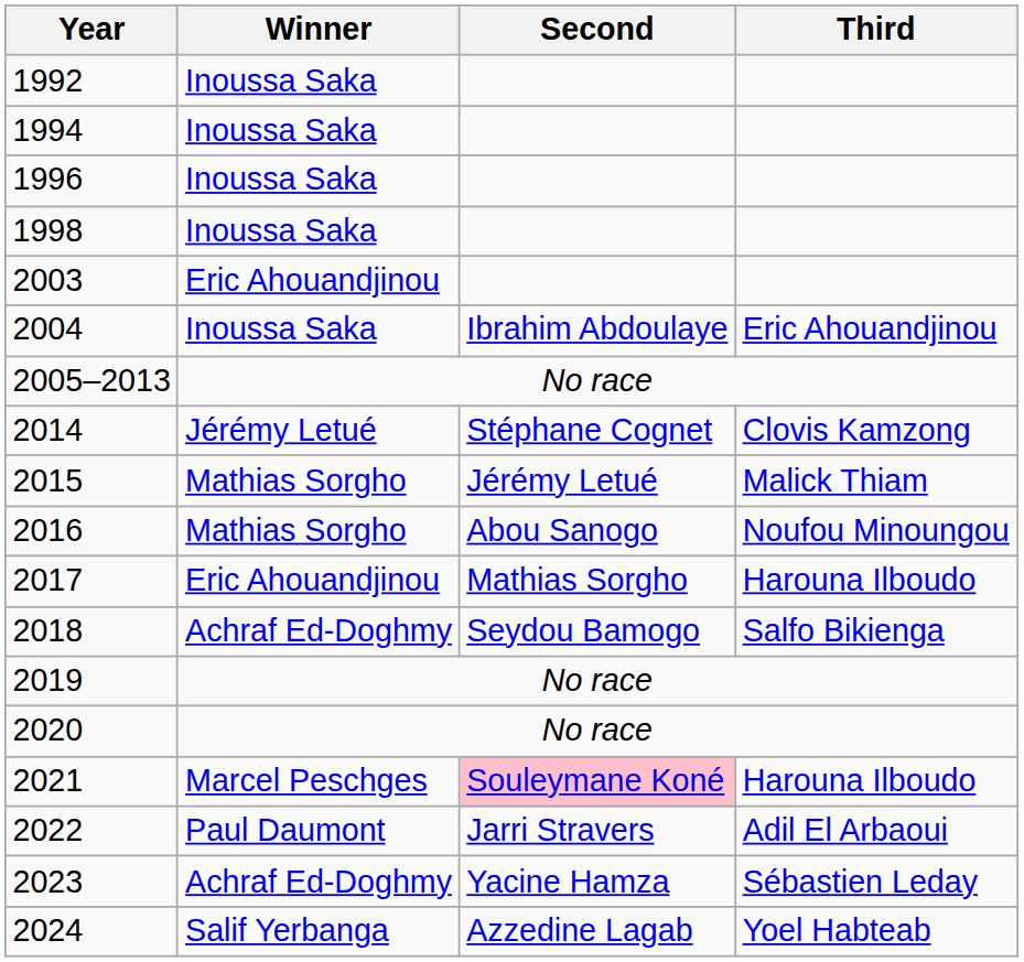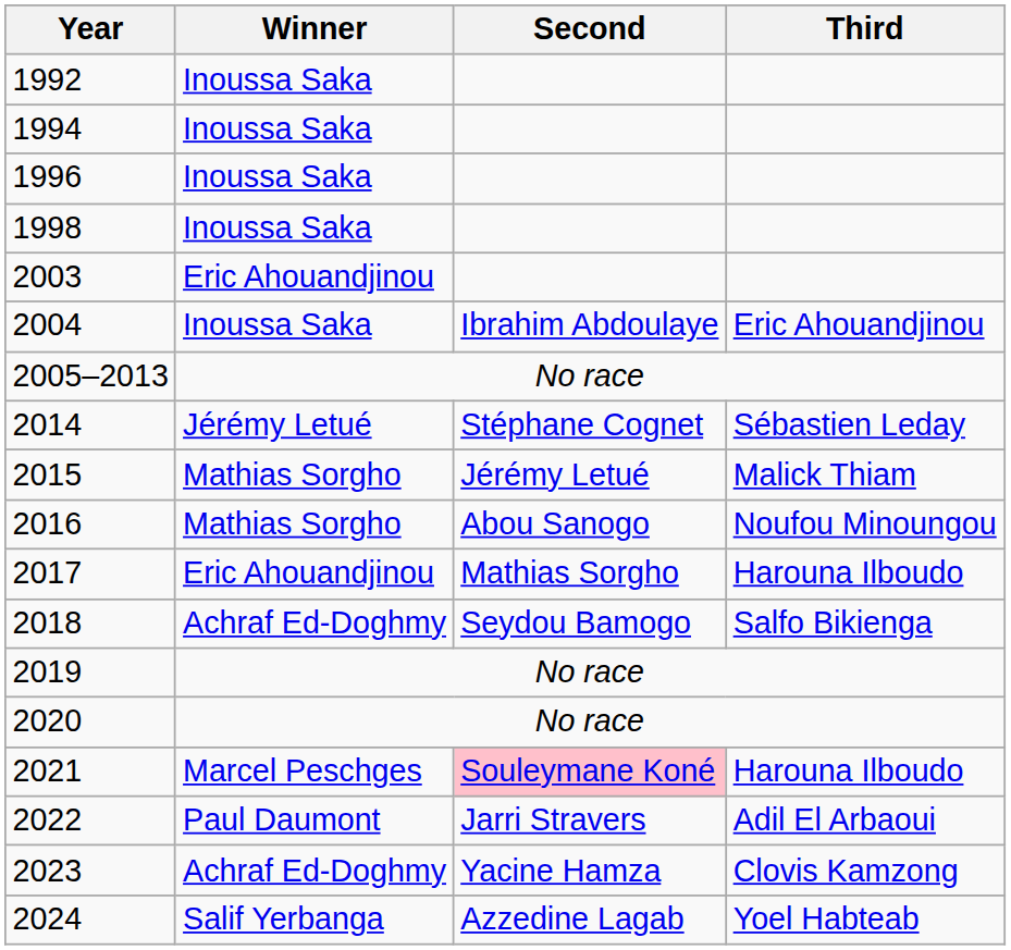2014 | Third: Clovis Kamzong -> Sébastien Leday
2023 | Third: Sébastien Leday -> Clovis Kamzong
